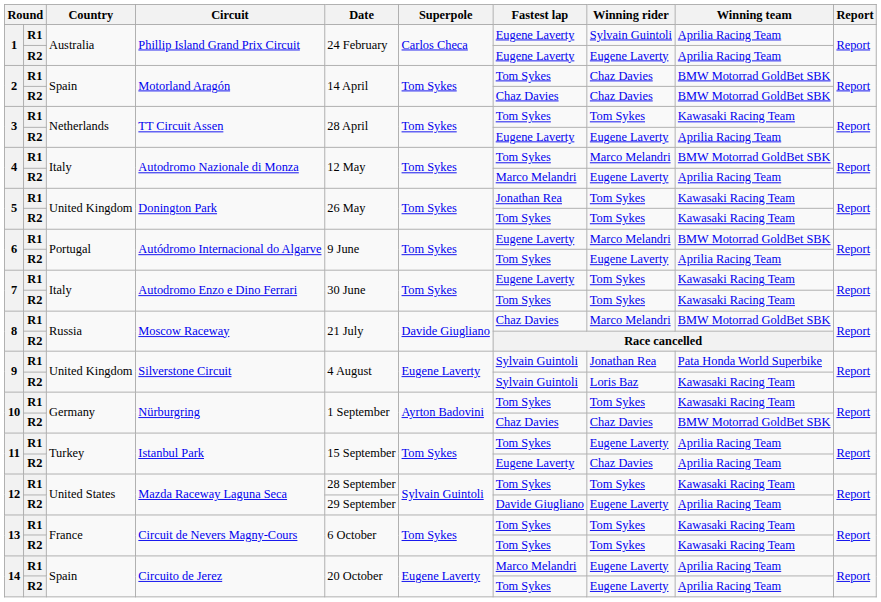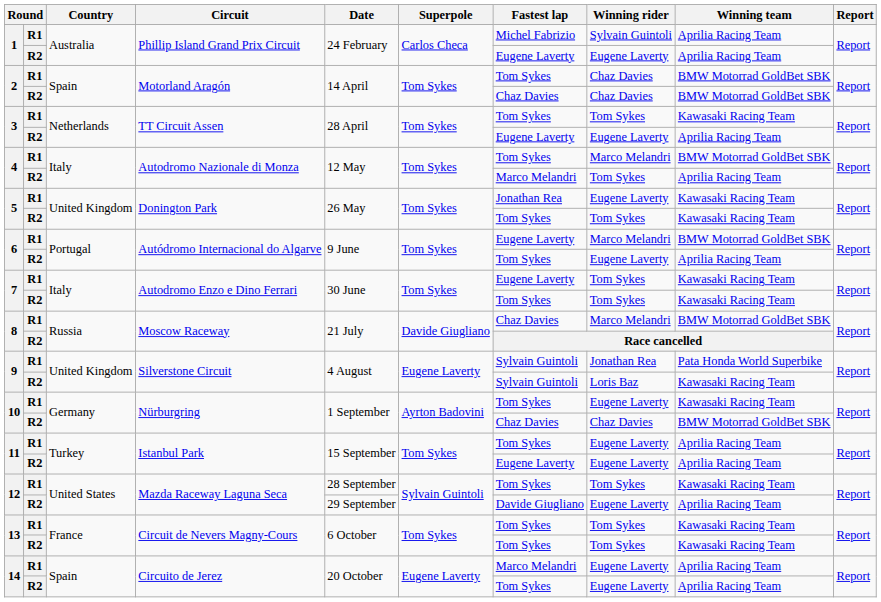1 / R1 | Fastest lap: Eugene Laverty -> Michel Fabrizio
4 / R2 | Winning rider: Eugene Laverty -> Tom Sykes
5 / R1 | Winning rider: Tom Sykes -> Eugene Laverty
10 / R1 | Winning rider: Tom Sykes -> Eugene Laverty
11 / R2 | Winning rider: Chaz Davies -> Eugene Laverty
